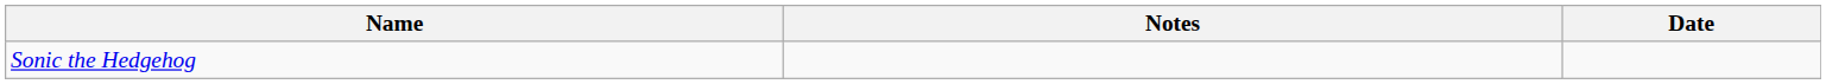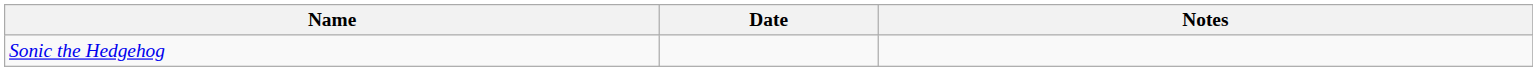columns swapped: Date <-> Notes
